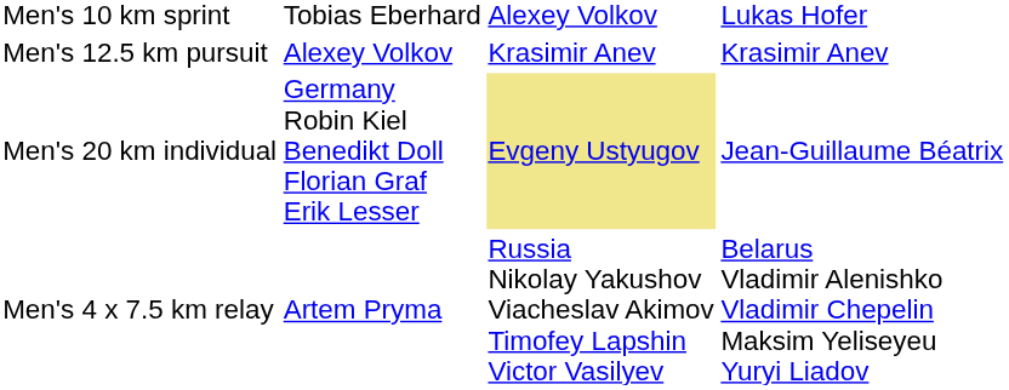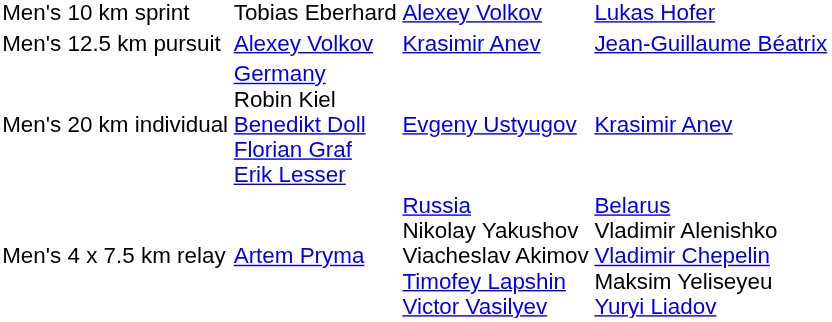Men's 12.5 km pursuit | column 4: Krasimir Anev -> Jean-Guillaume Béatrix
Men's 20 km individual | column 3: khaki background -> no background
Men's 20 km individual | column 4: Jean-Guillaume Béatrix -> Krasimir Anev
